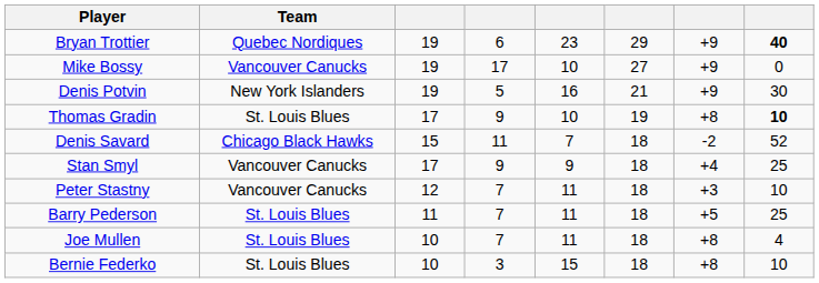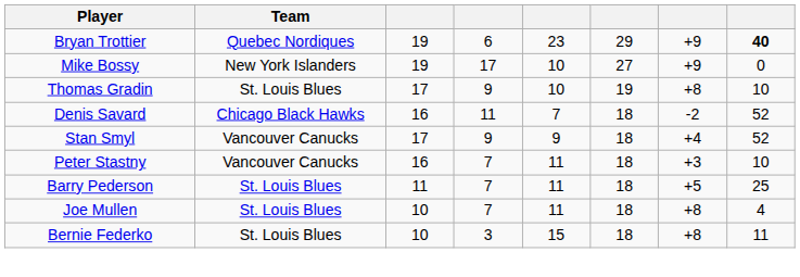Mike Bossy | Team: Vancouver Canucks -> New York Islanders
- row: Denis Potvin | New York Islanders | 19 | 5 | 16 | 21 | +9 | 30
Thomas Gradin | column 8: bold -> normal
Denis Savard | column 3: 15 -> 16
Stan Smyl | column 8: 25 -> 52
Peter Stastny | column 3: 12 -> 16
Bernie Federko | column 8: 10 -> 11
